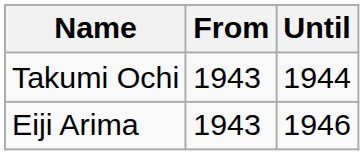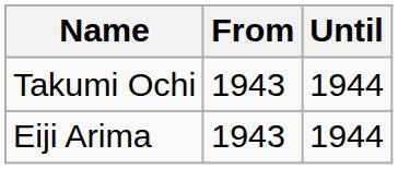Eiji Arima | Until: 1946 -> 1944
